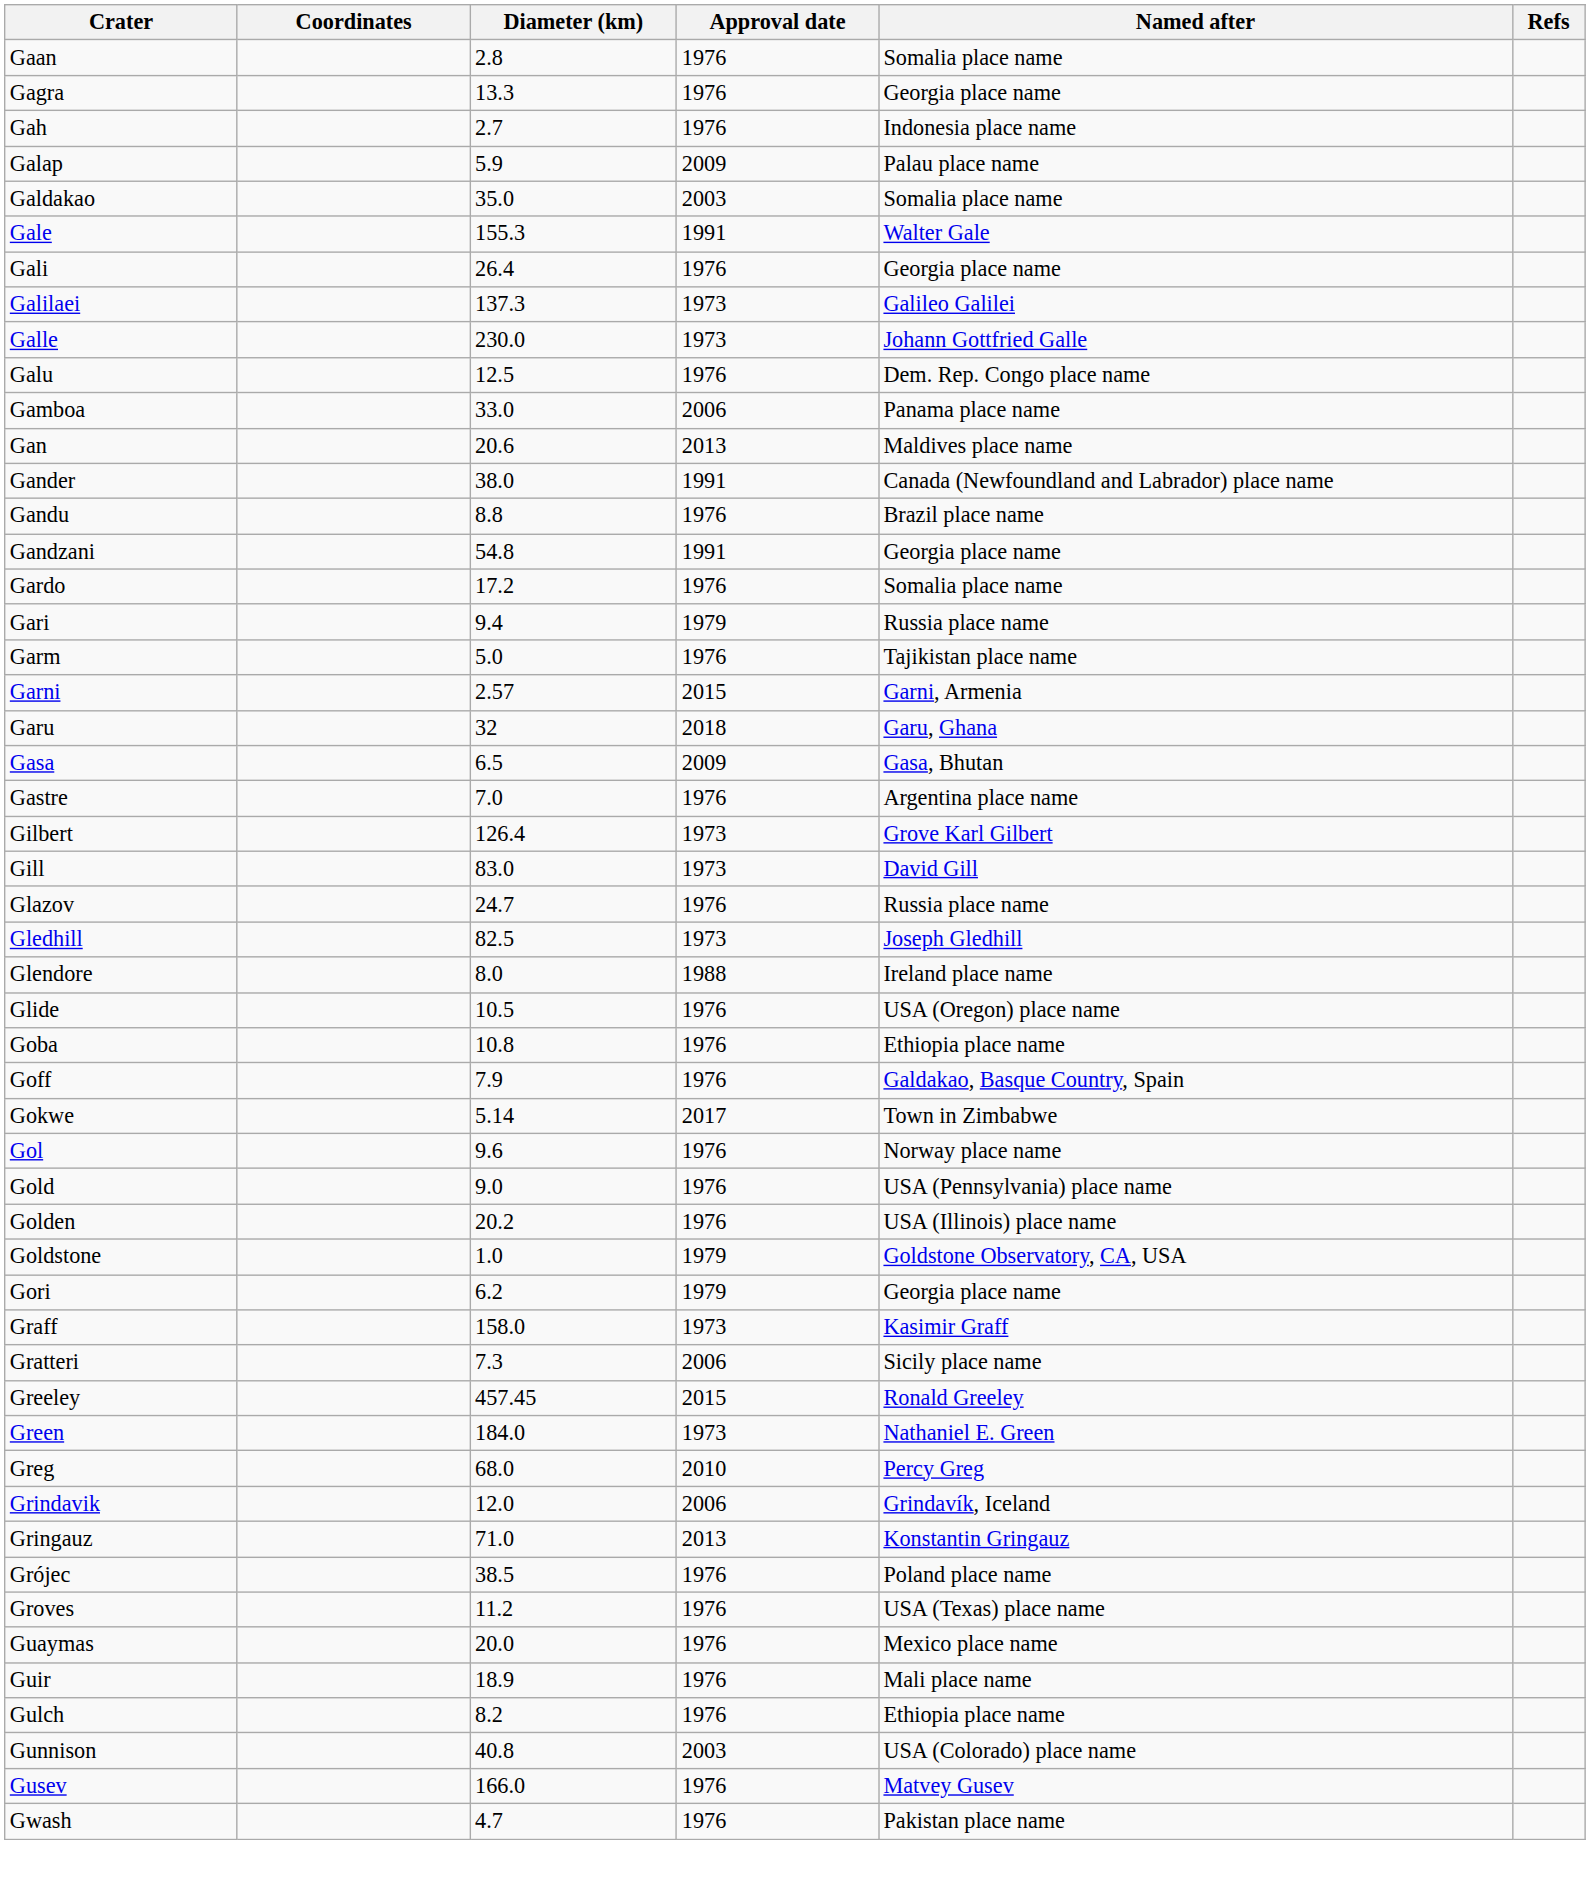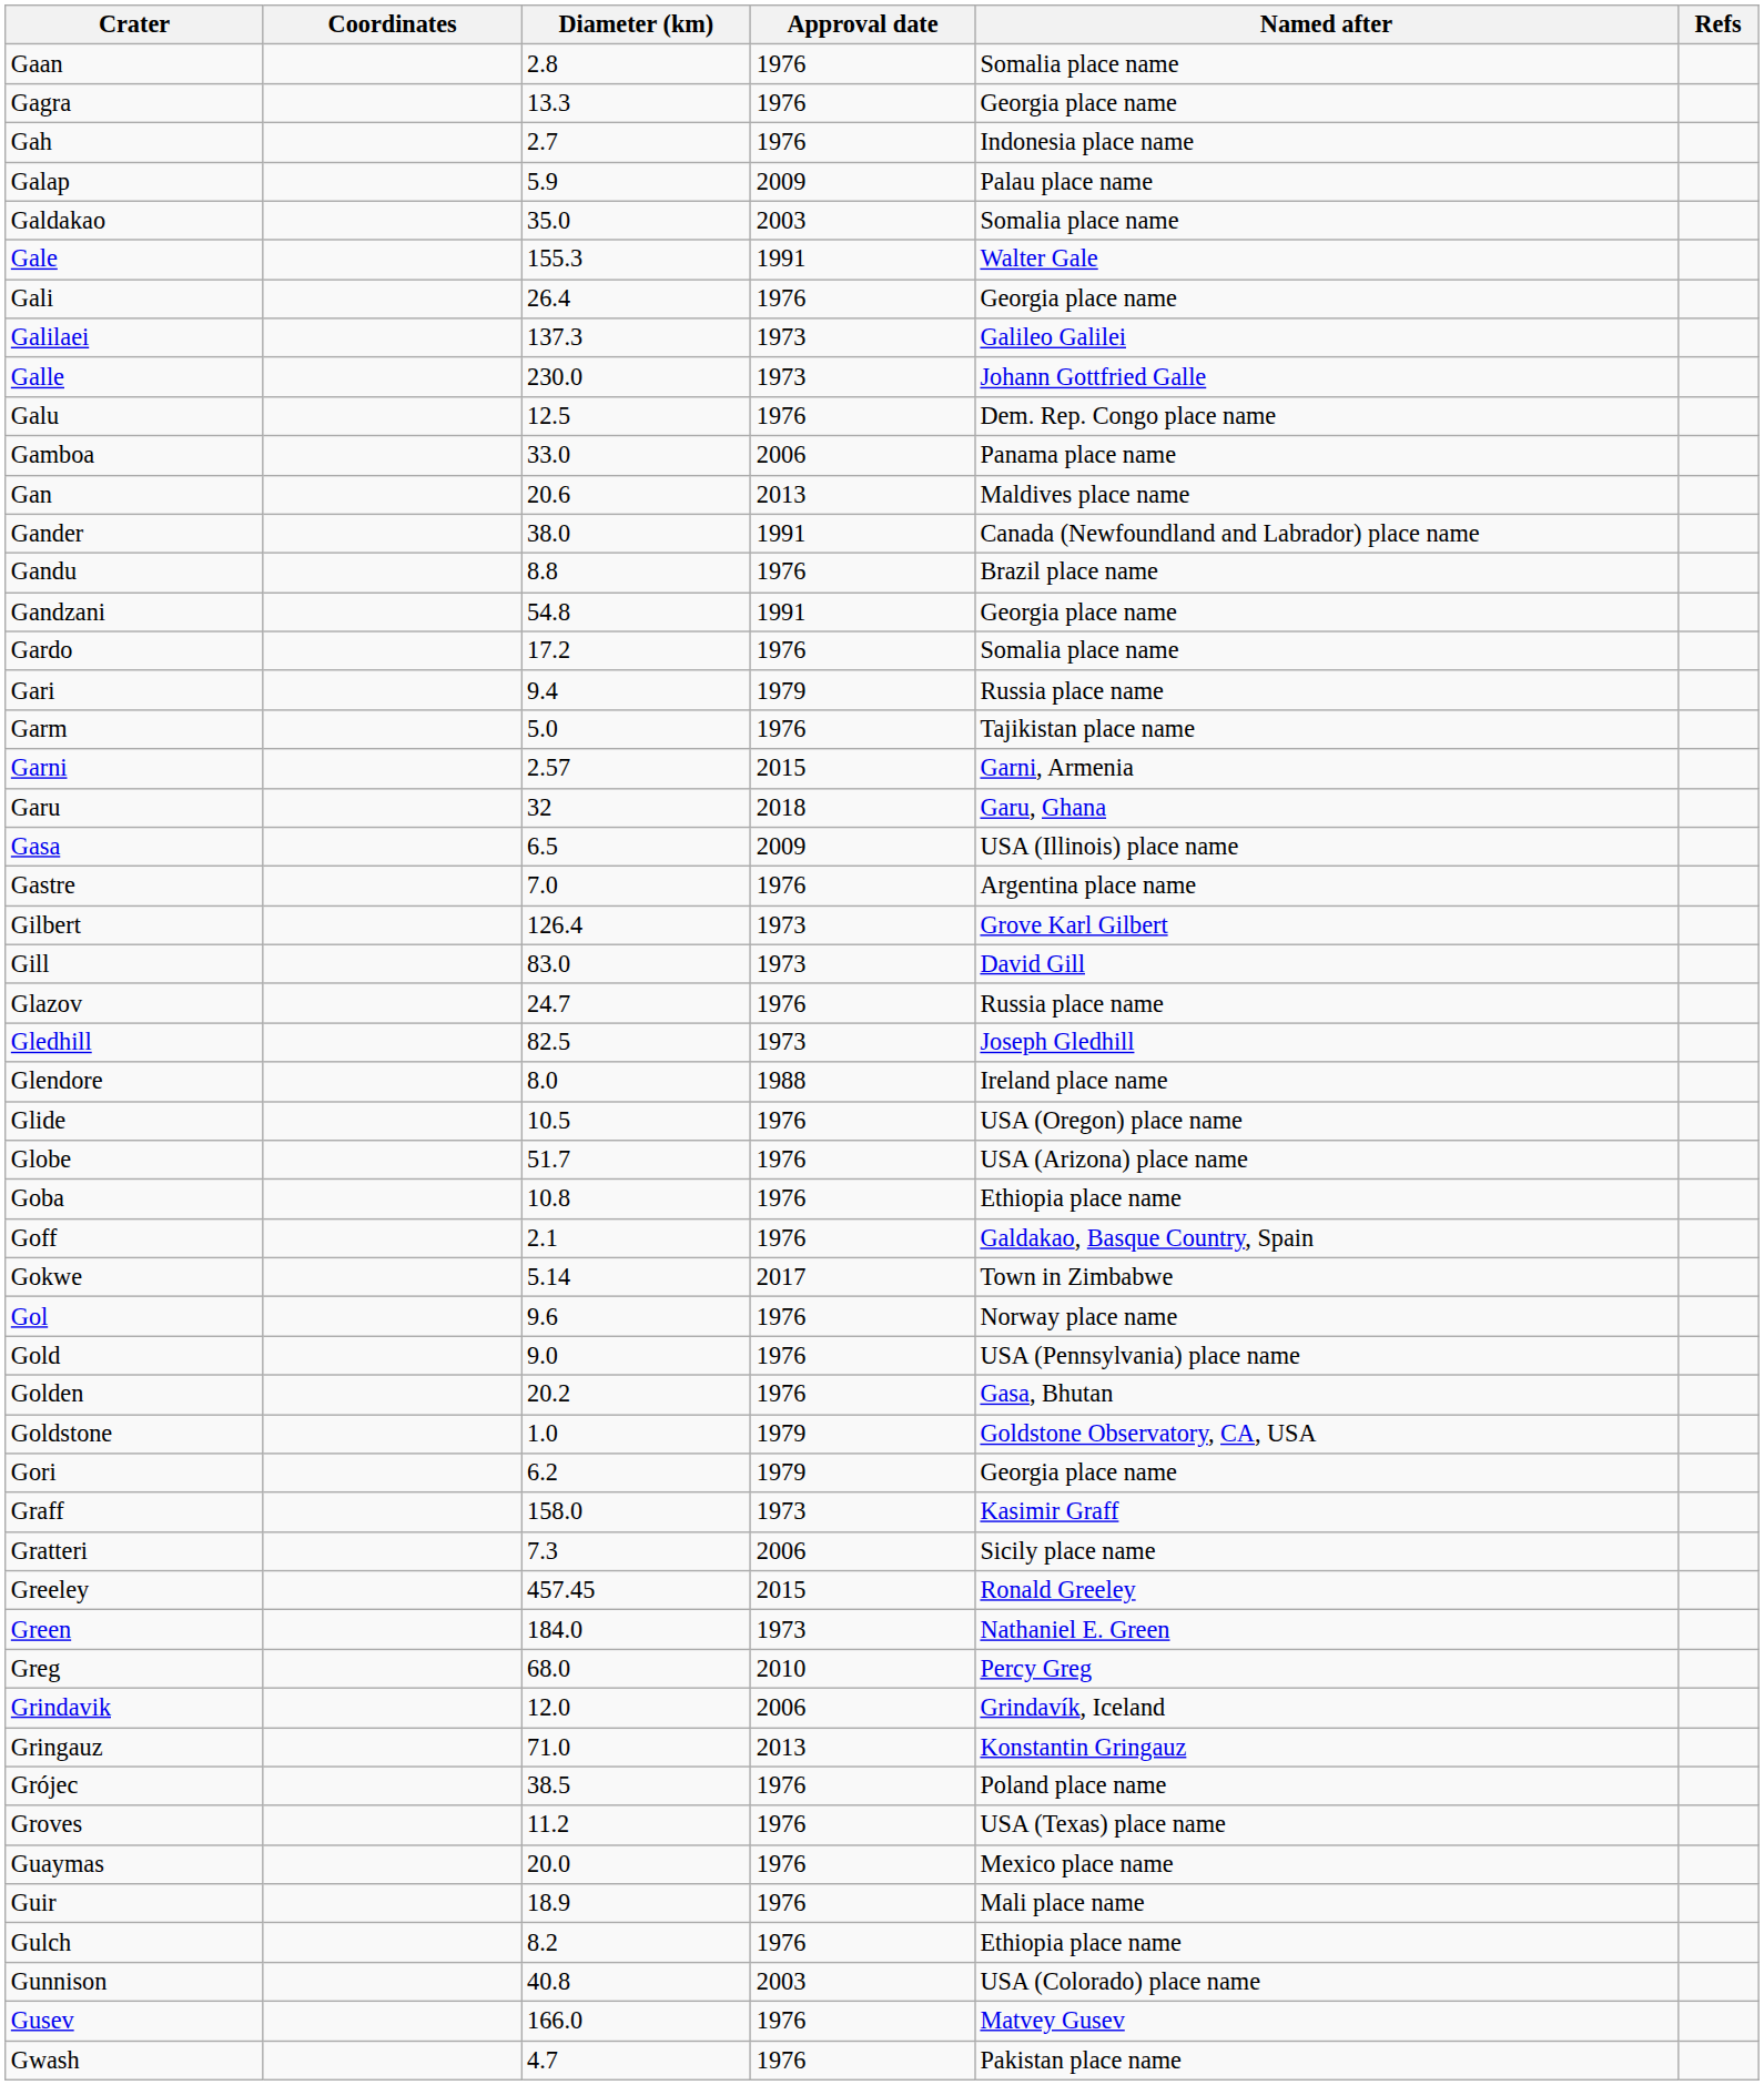Gasa | Named after: Gasa, Bhutan -> USA (Illinois) place name
+ row: Globe | 51.7 | 1976 | USA (Arizona) place name
Goff | Diameter (km): 7.9 -> 2.1
Golden | Named after: USA (Illinois) place name -> Gasa, Bhutan
